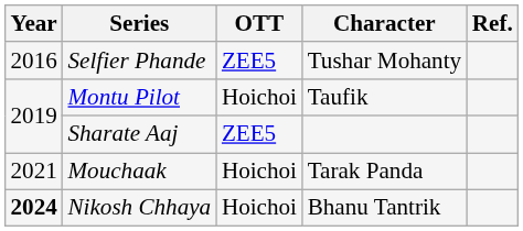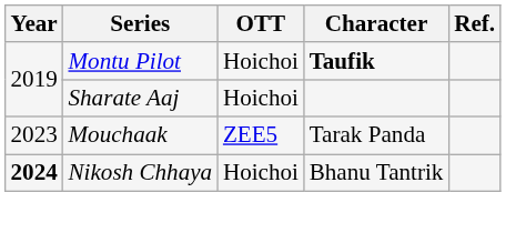- row: 2016 | Selfier Phande | ZEE5 | Tushar Mohanty
Montu Pilot | Character: normal -> bold
Sharate Aaj | OTT: ZEE5 -> Hoichoi
Mouchaak | Year: 2021 -> 2023
Mouchaak | OTT: Hoichoi -> ZEE5
